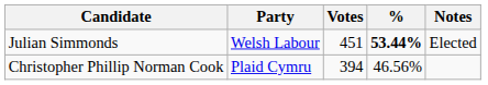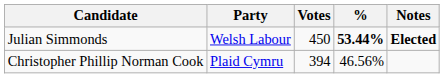Julian Simmonds | Votes: 451 -> 450
Julian Simmonds | Notes: normal -> bold
